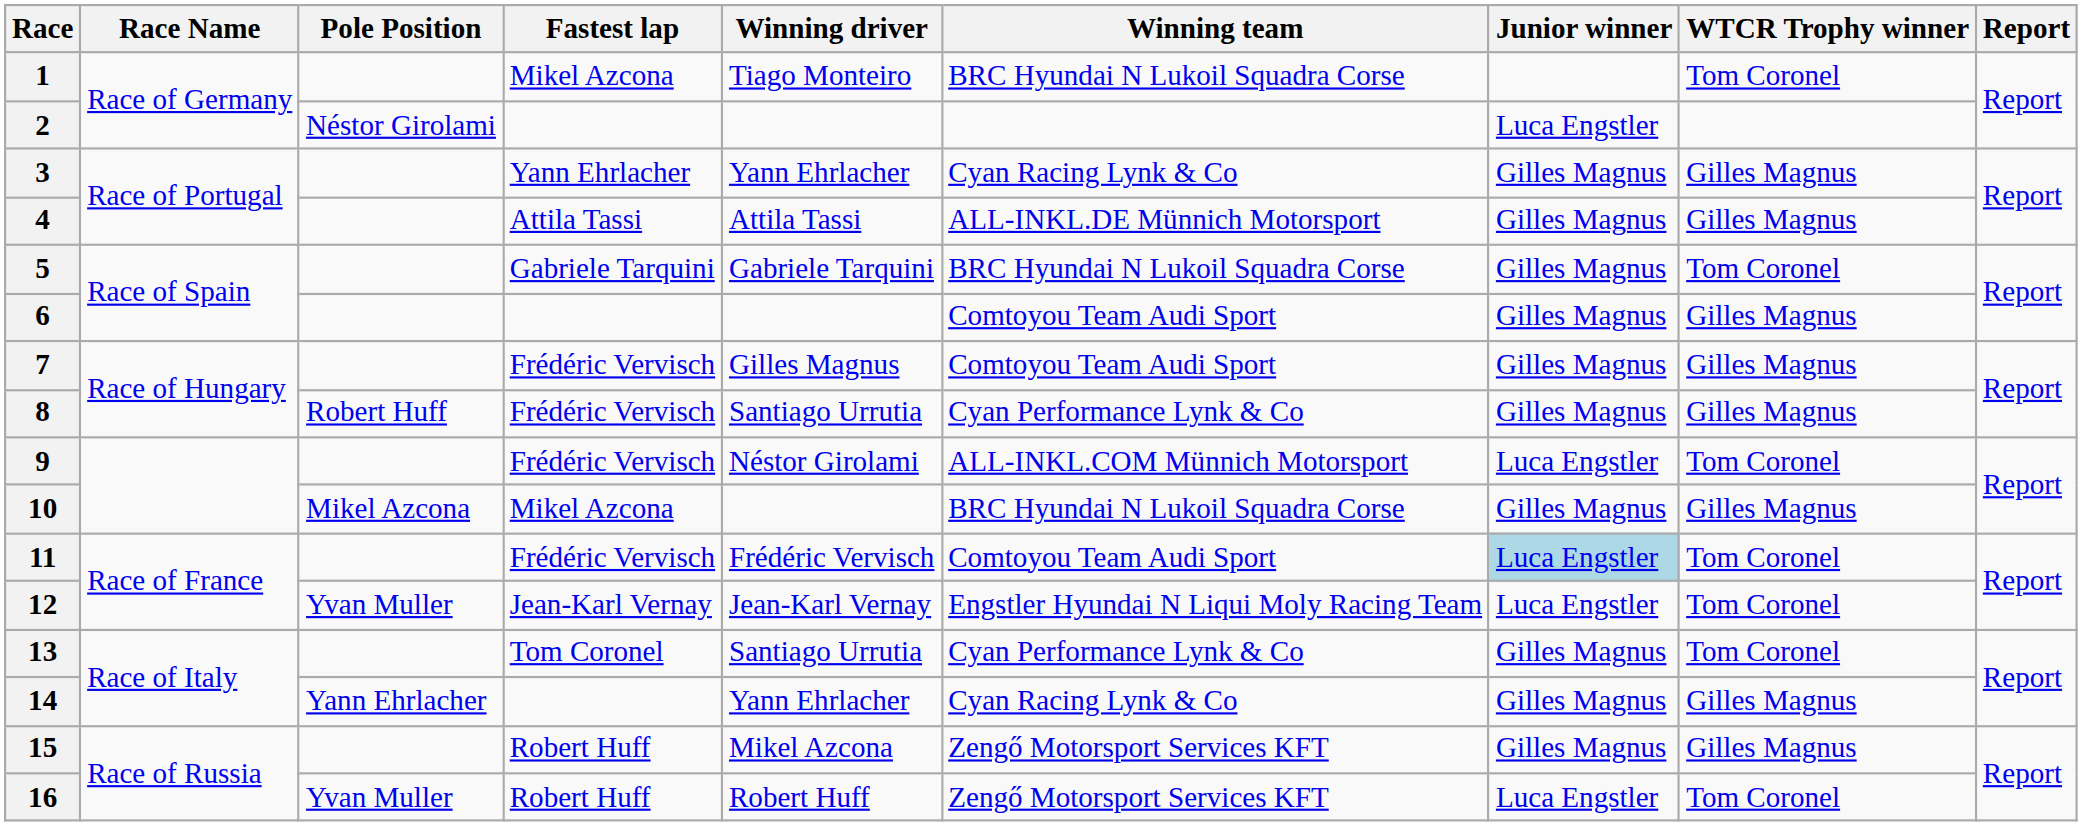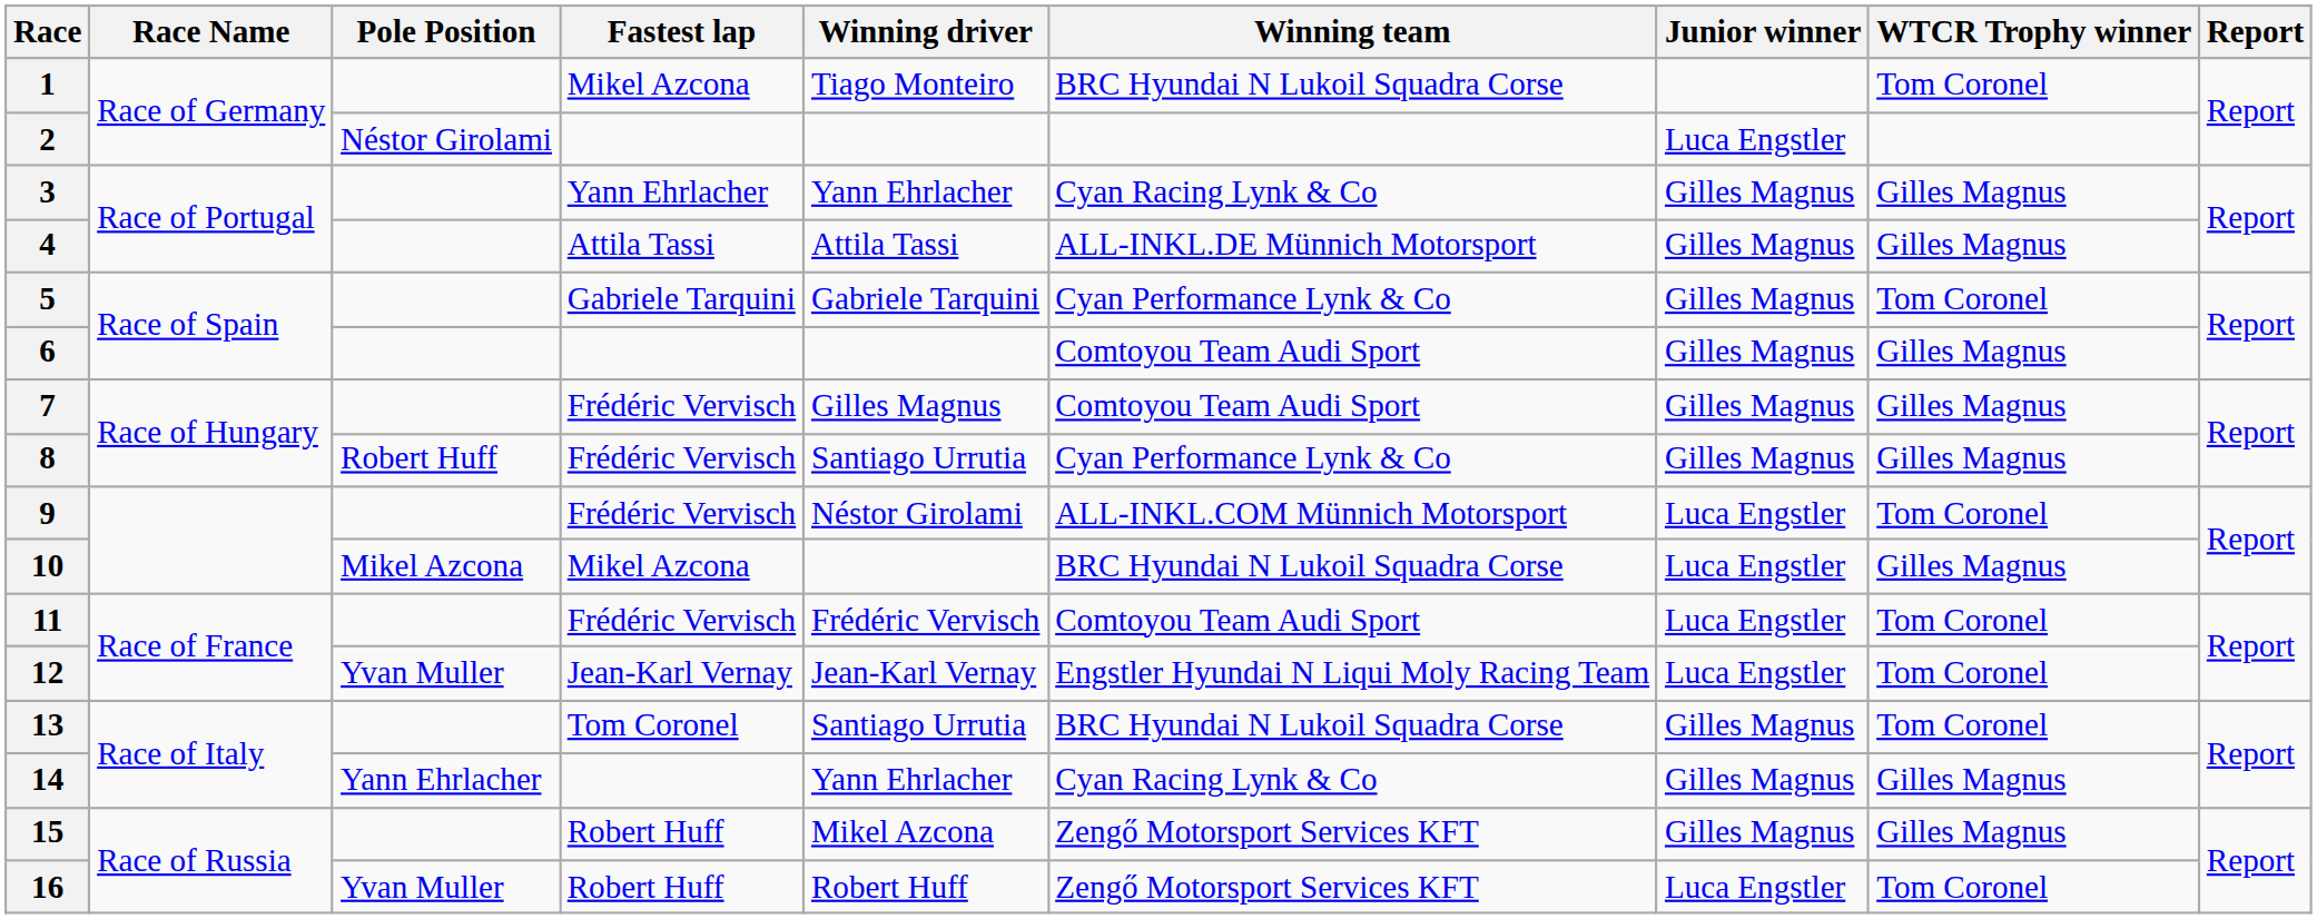5 | Winning team: BRC Hyundai N Lukoil Squadra Corse -> Cyan Performance Lynk & Co
10 | Junior winner: Gilles Magnus -> Luca Engstler
11 | Junior winner: lightblue background -> no background
13 | Winning team: Cyan Performance Lynk & Co -> BRC Hyundai N Lukoil Squadra Corse
